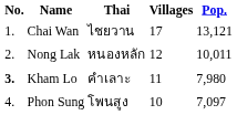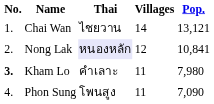Chai Wan | Villages: 17 -> 14
Nong Lak | Thai: no background -> lavender background
Nong Lak | Pop.: 10,011 -> 10,841
Phon Sung | Villages: 10 -> 11
Phon Sung | Pop.: 7,097 -> 7,090
